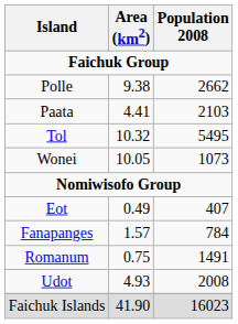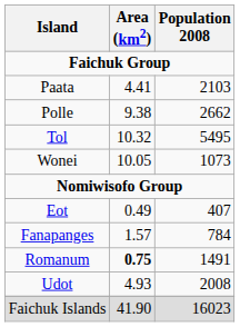rows swapped: Paata <-> Polle
Romanum | Area (km2): normal -> bold
